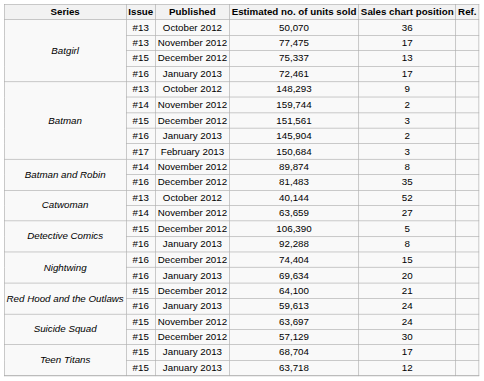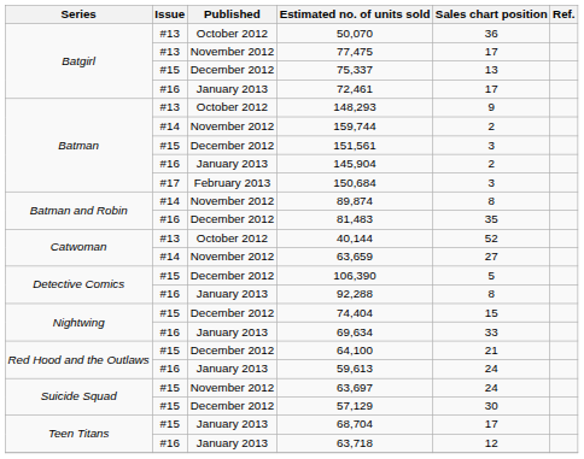74,404 | Issue: #16 -> #15
69,634 | Sales chart position: 20 -> 33
63,718 | Issue: #15 -> #16
